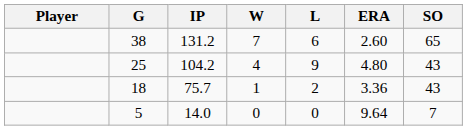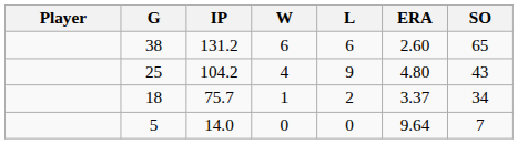38 | W: 7 -> 6
18 | ERA: 3.36 -> 3.37
18 | SO: 43 -> 34
